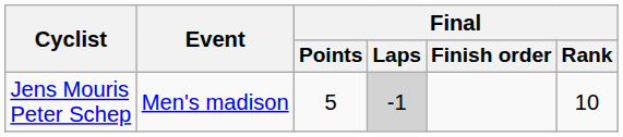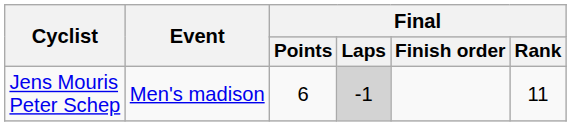Jens Mouris Peter Schep | Final / Points: 5 -> 6
Jens Mouris Peter Schep | Final / Rank: 10 -> 11
